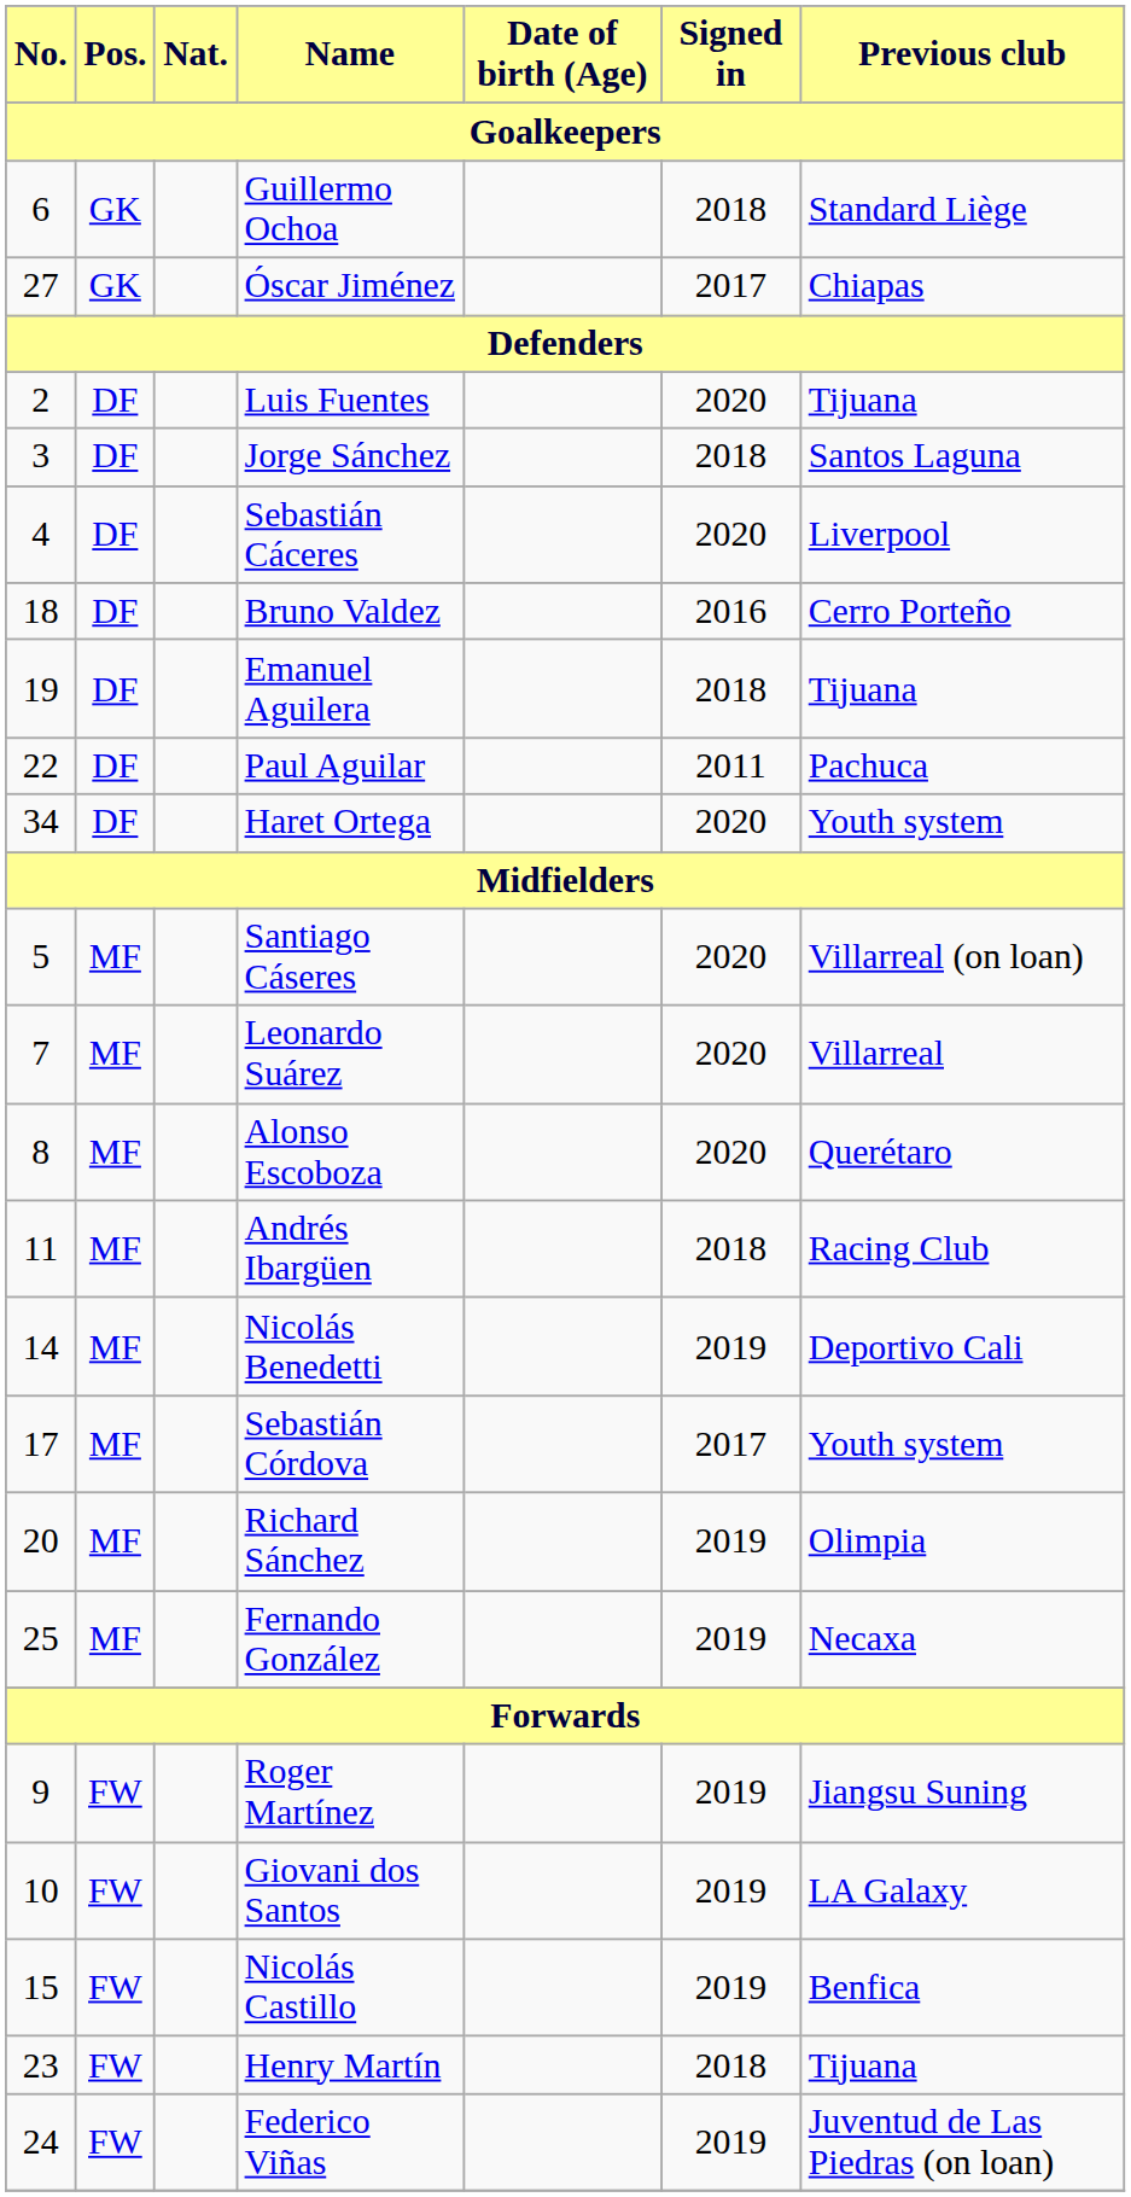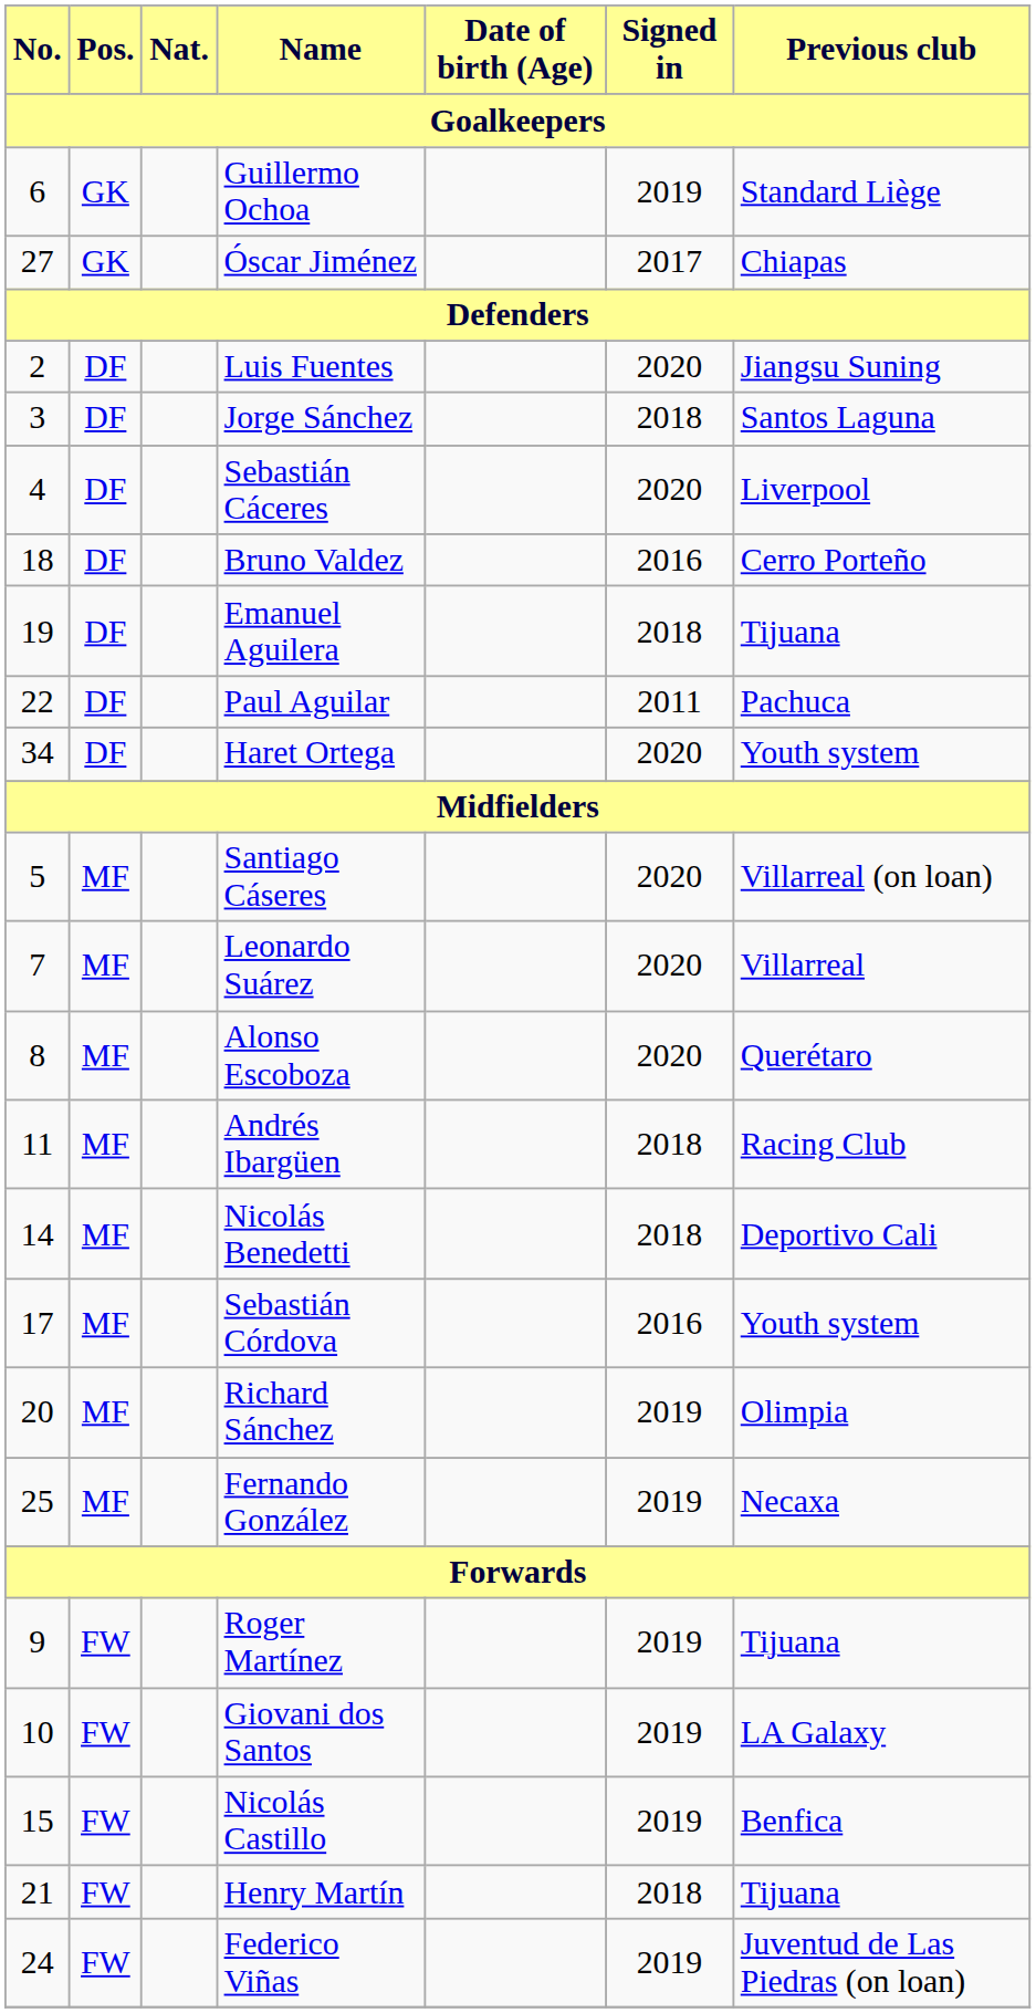Guillermo Ochoa | Signed in / Goalkeepers: 2018 -> 2019
Luis Fuentes | Previous club / Goalkeepers: Tijuana -> Jiangsu Suning
Nicolás Benedetti | Signed in / Goalkeepers: 2019 -> 2018
Sebastián Córdova | Signed in / Goalkeepers: 2017 -> 2016
Roger Martínez | Previous club / Goalkeepers: Jiangsu Suning -> Tijuana
Henry Martín | No. / Goalkeepers: 23 -> 21
